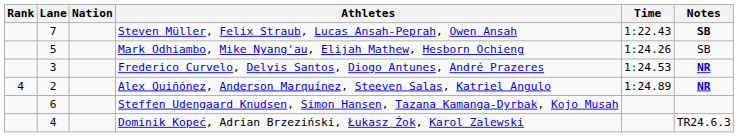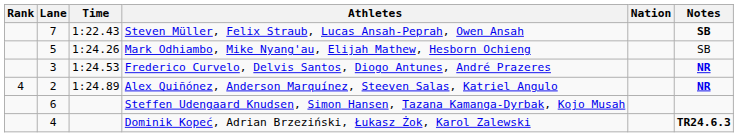columns swapped: Nation <-> Time
Dominik Kopeć, Adrian Brzeziński, Łukasz Żok, Karol Zalewski | Notes: normal -> bold
